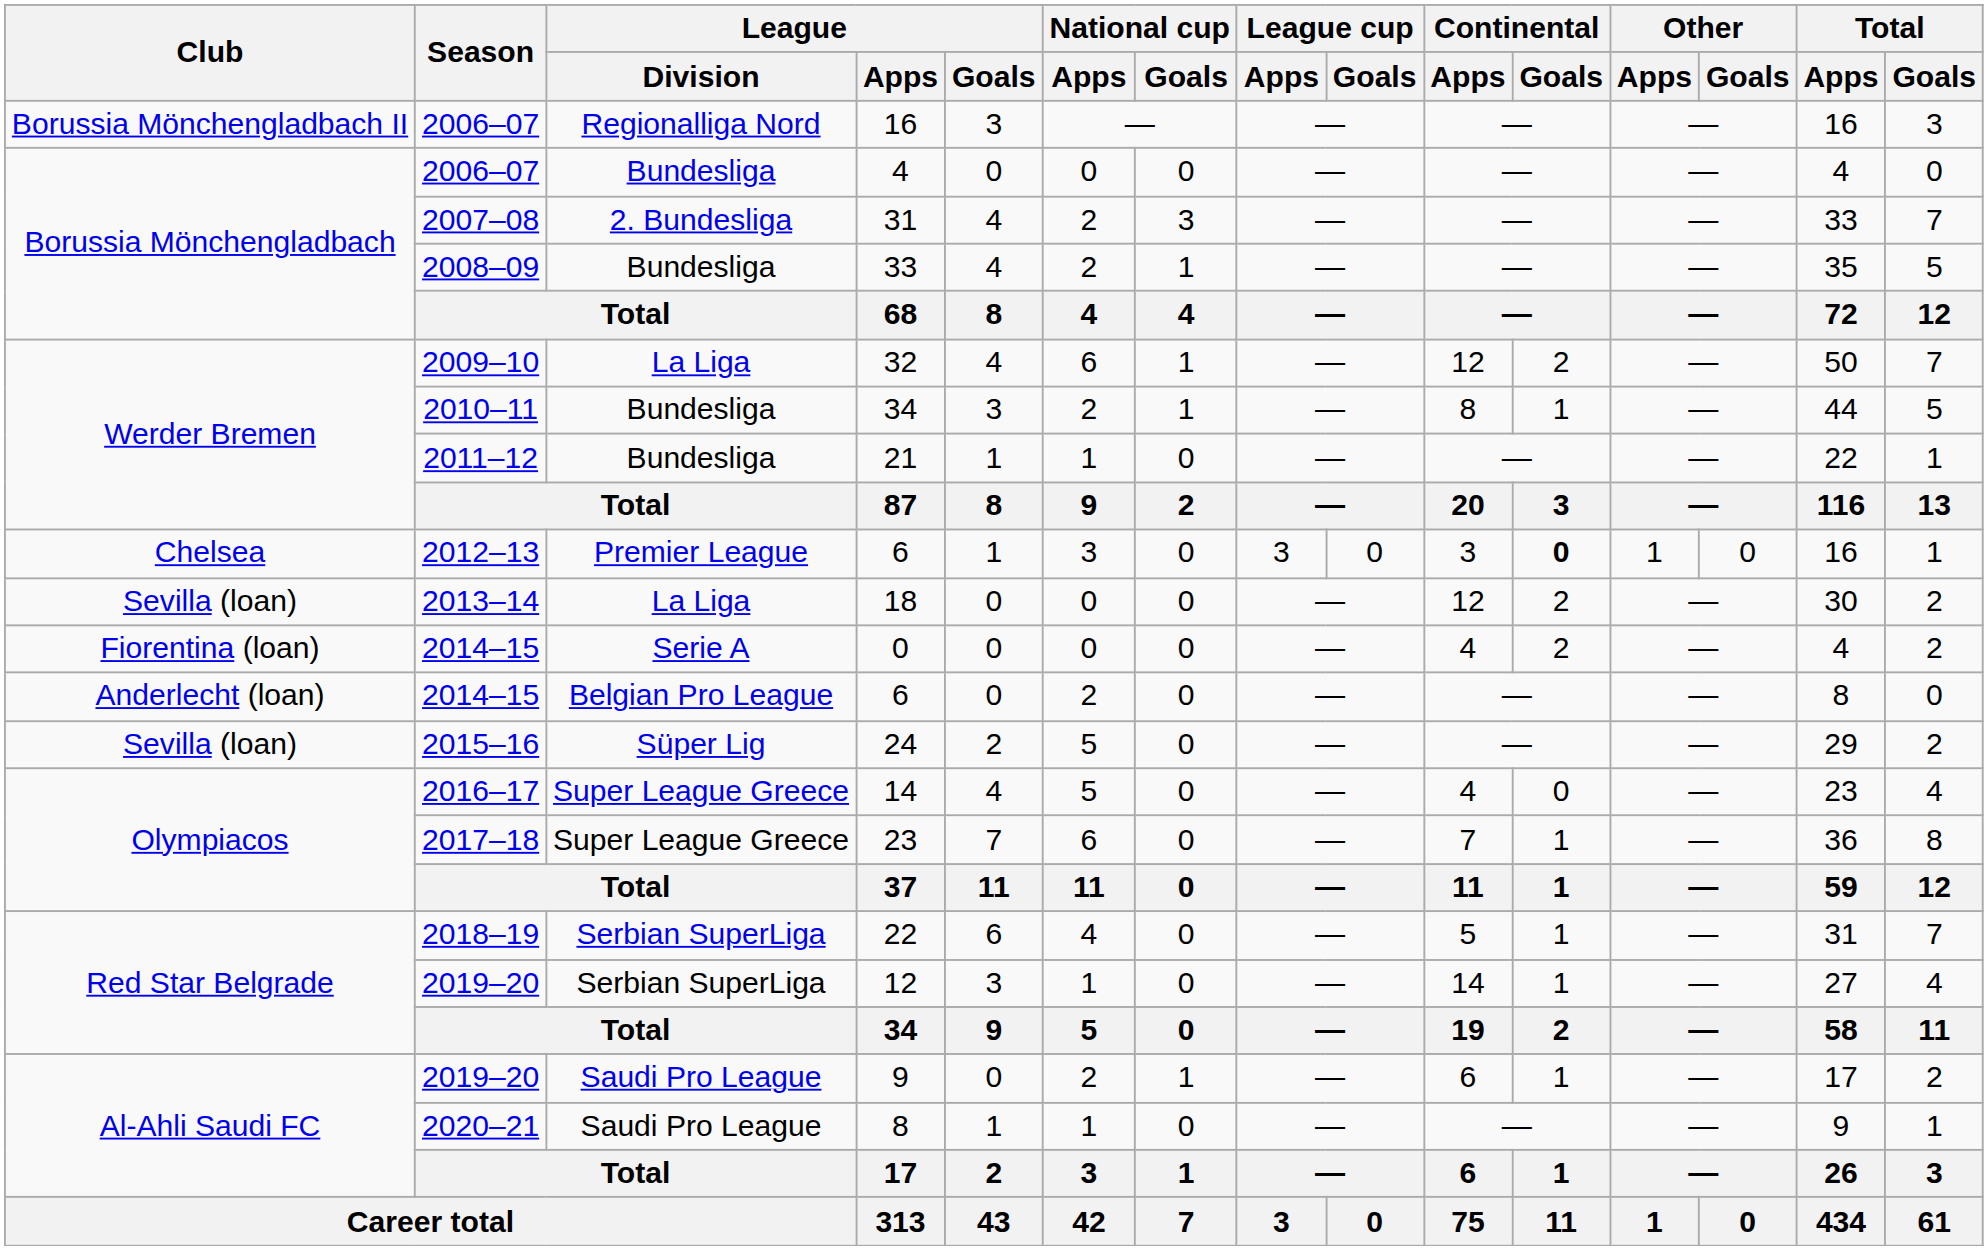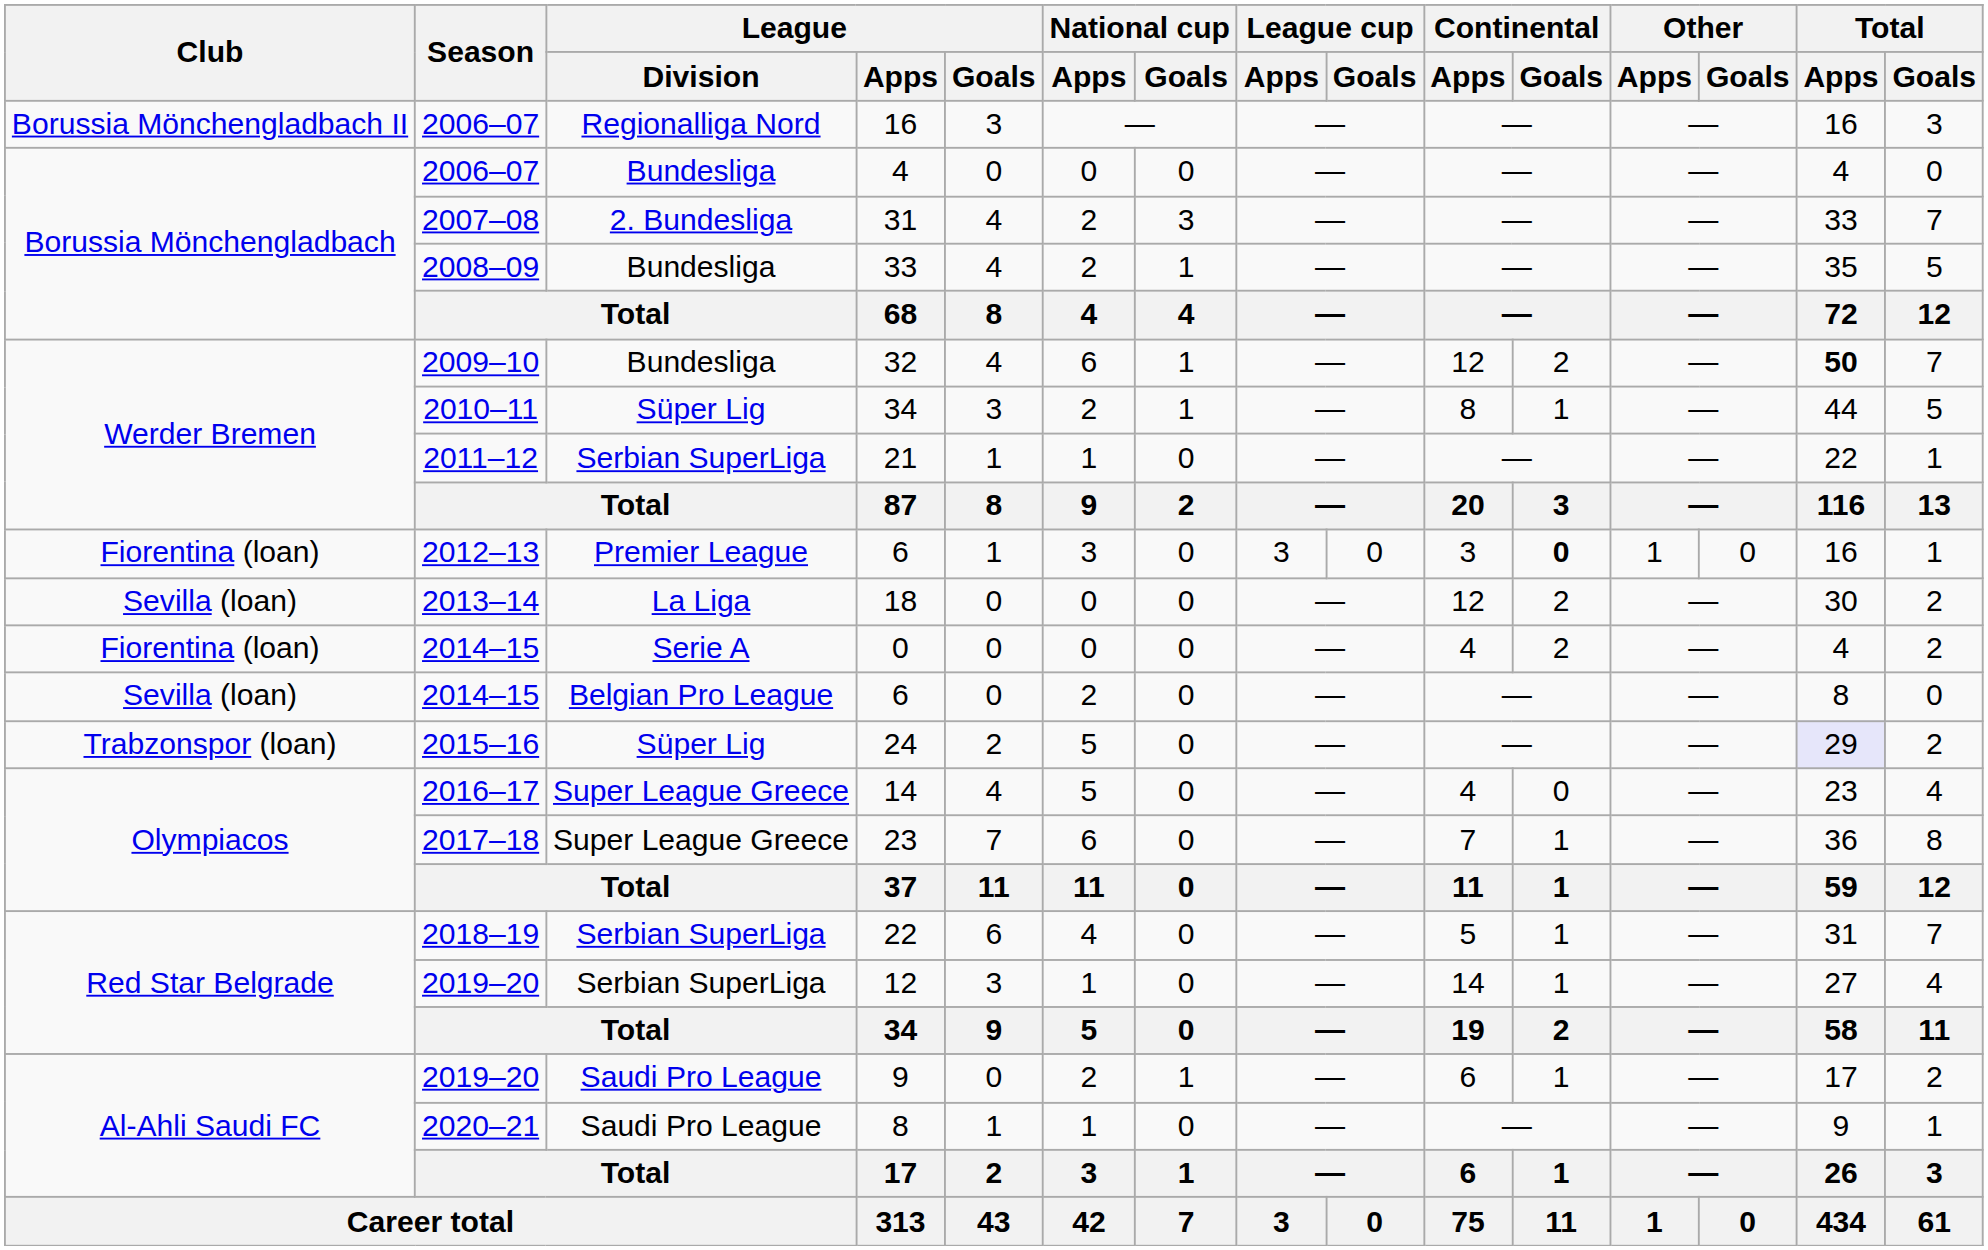32 | League / Division: La Liga -> Bundesliga
32 | Total / Apps: normal -> bold
2010–11 / 34 | League / Division: Bundesliga -> Süper Lig
21 | League / Division: Bundesliga -> Serbian SuperLiga
2012–13 / 6 | Club: Chelsea -> Fiorentina (loan)
2014–15 / 6 | Club: Anderlecht (loan) -> Sevilla (loan)
24 | Club: Sevilla (loan) -> Trabzonspor (loan)
24 | Total / Apps: no background -> lavender background
